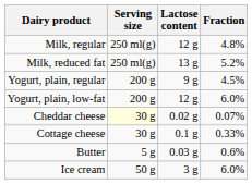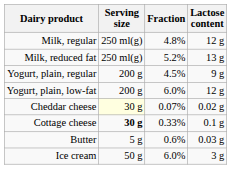columns swapped: Lactose content <-> Fraction
Cottage cheese | Serving size: normal -> bold
